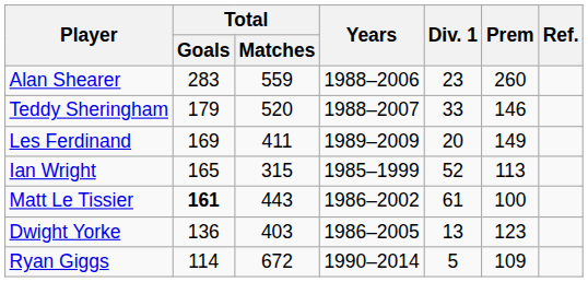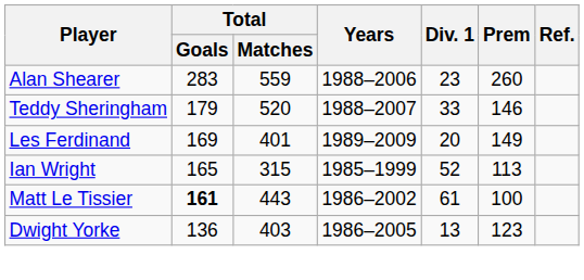Les Ferdinand | Total / Matches: 411 -> 401
- row: Ryan Giggs | 114 | 672 | 1990–2014 | 5 | 109
